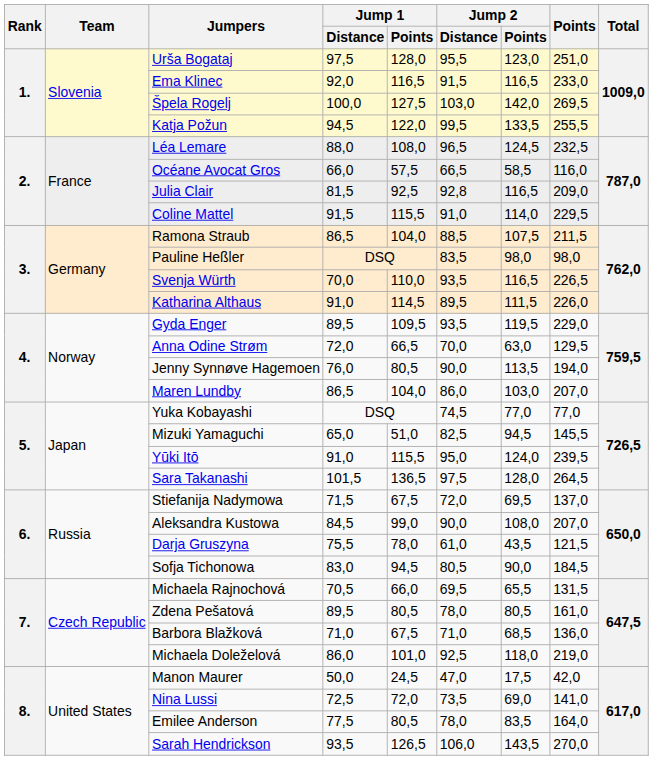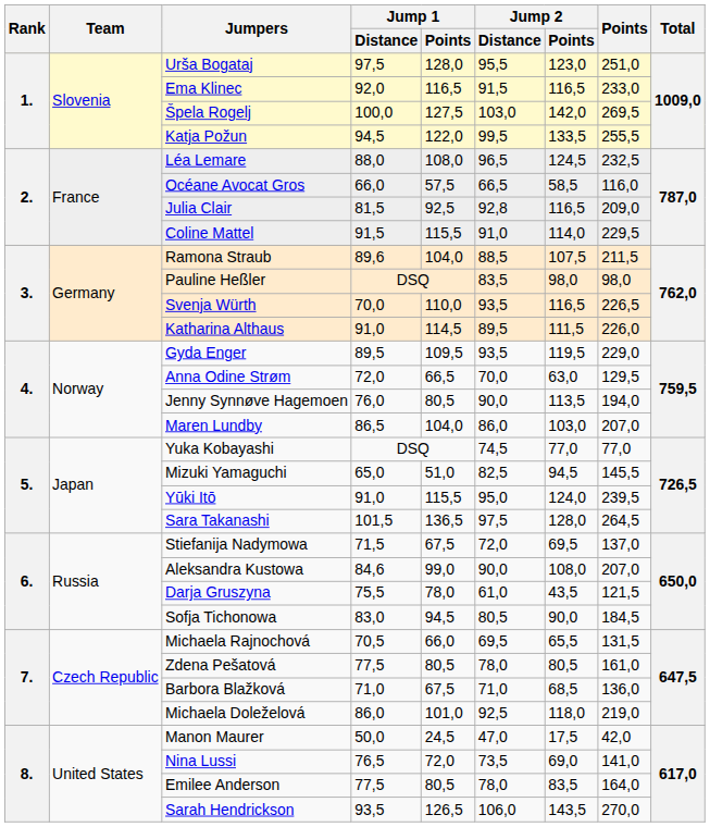Ramona Straub | Jump 1 / Distance: 86,5 -> 89,6
Aleksandra Kustowa | Jump 1 / Distance: 84,5 -> 84,6
Zdena Pešatová | Jump 1 / Distance: 89,5 -> 77,5
Nina Lussi | Jump 1 / Distance: 72,5 -> 76,5
